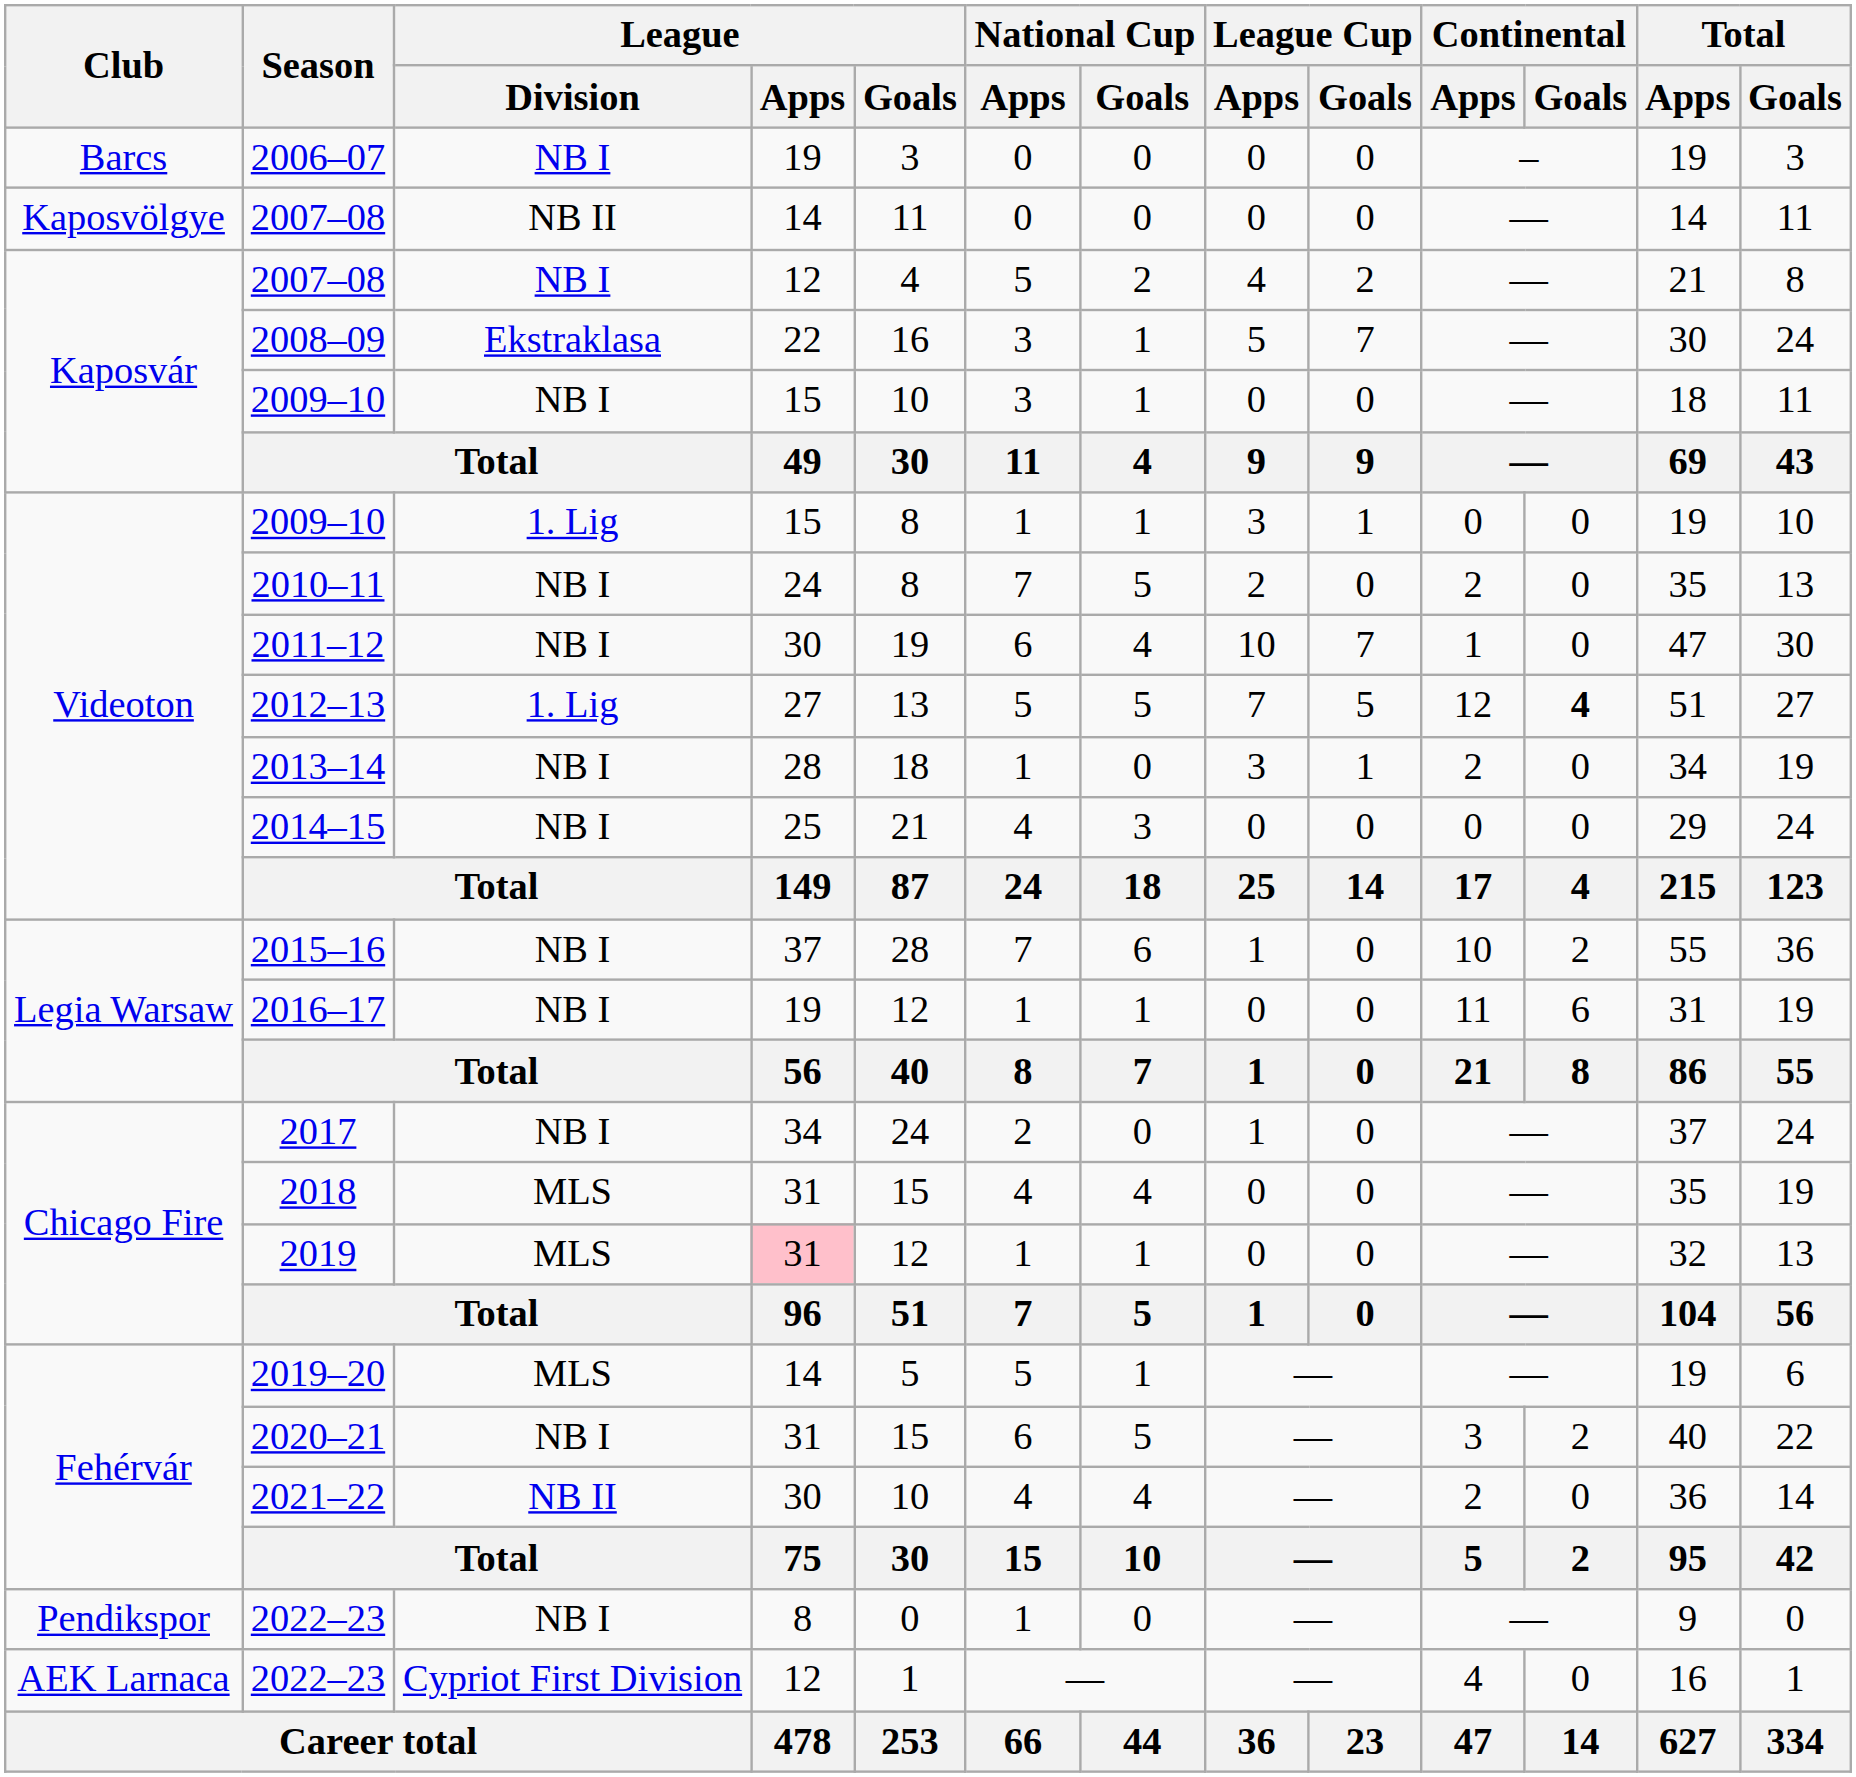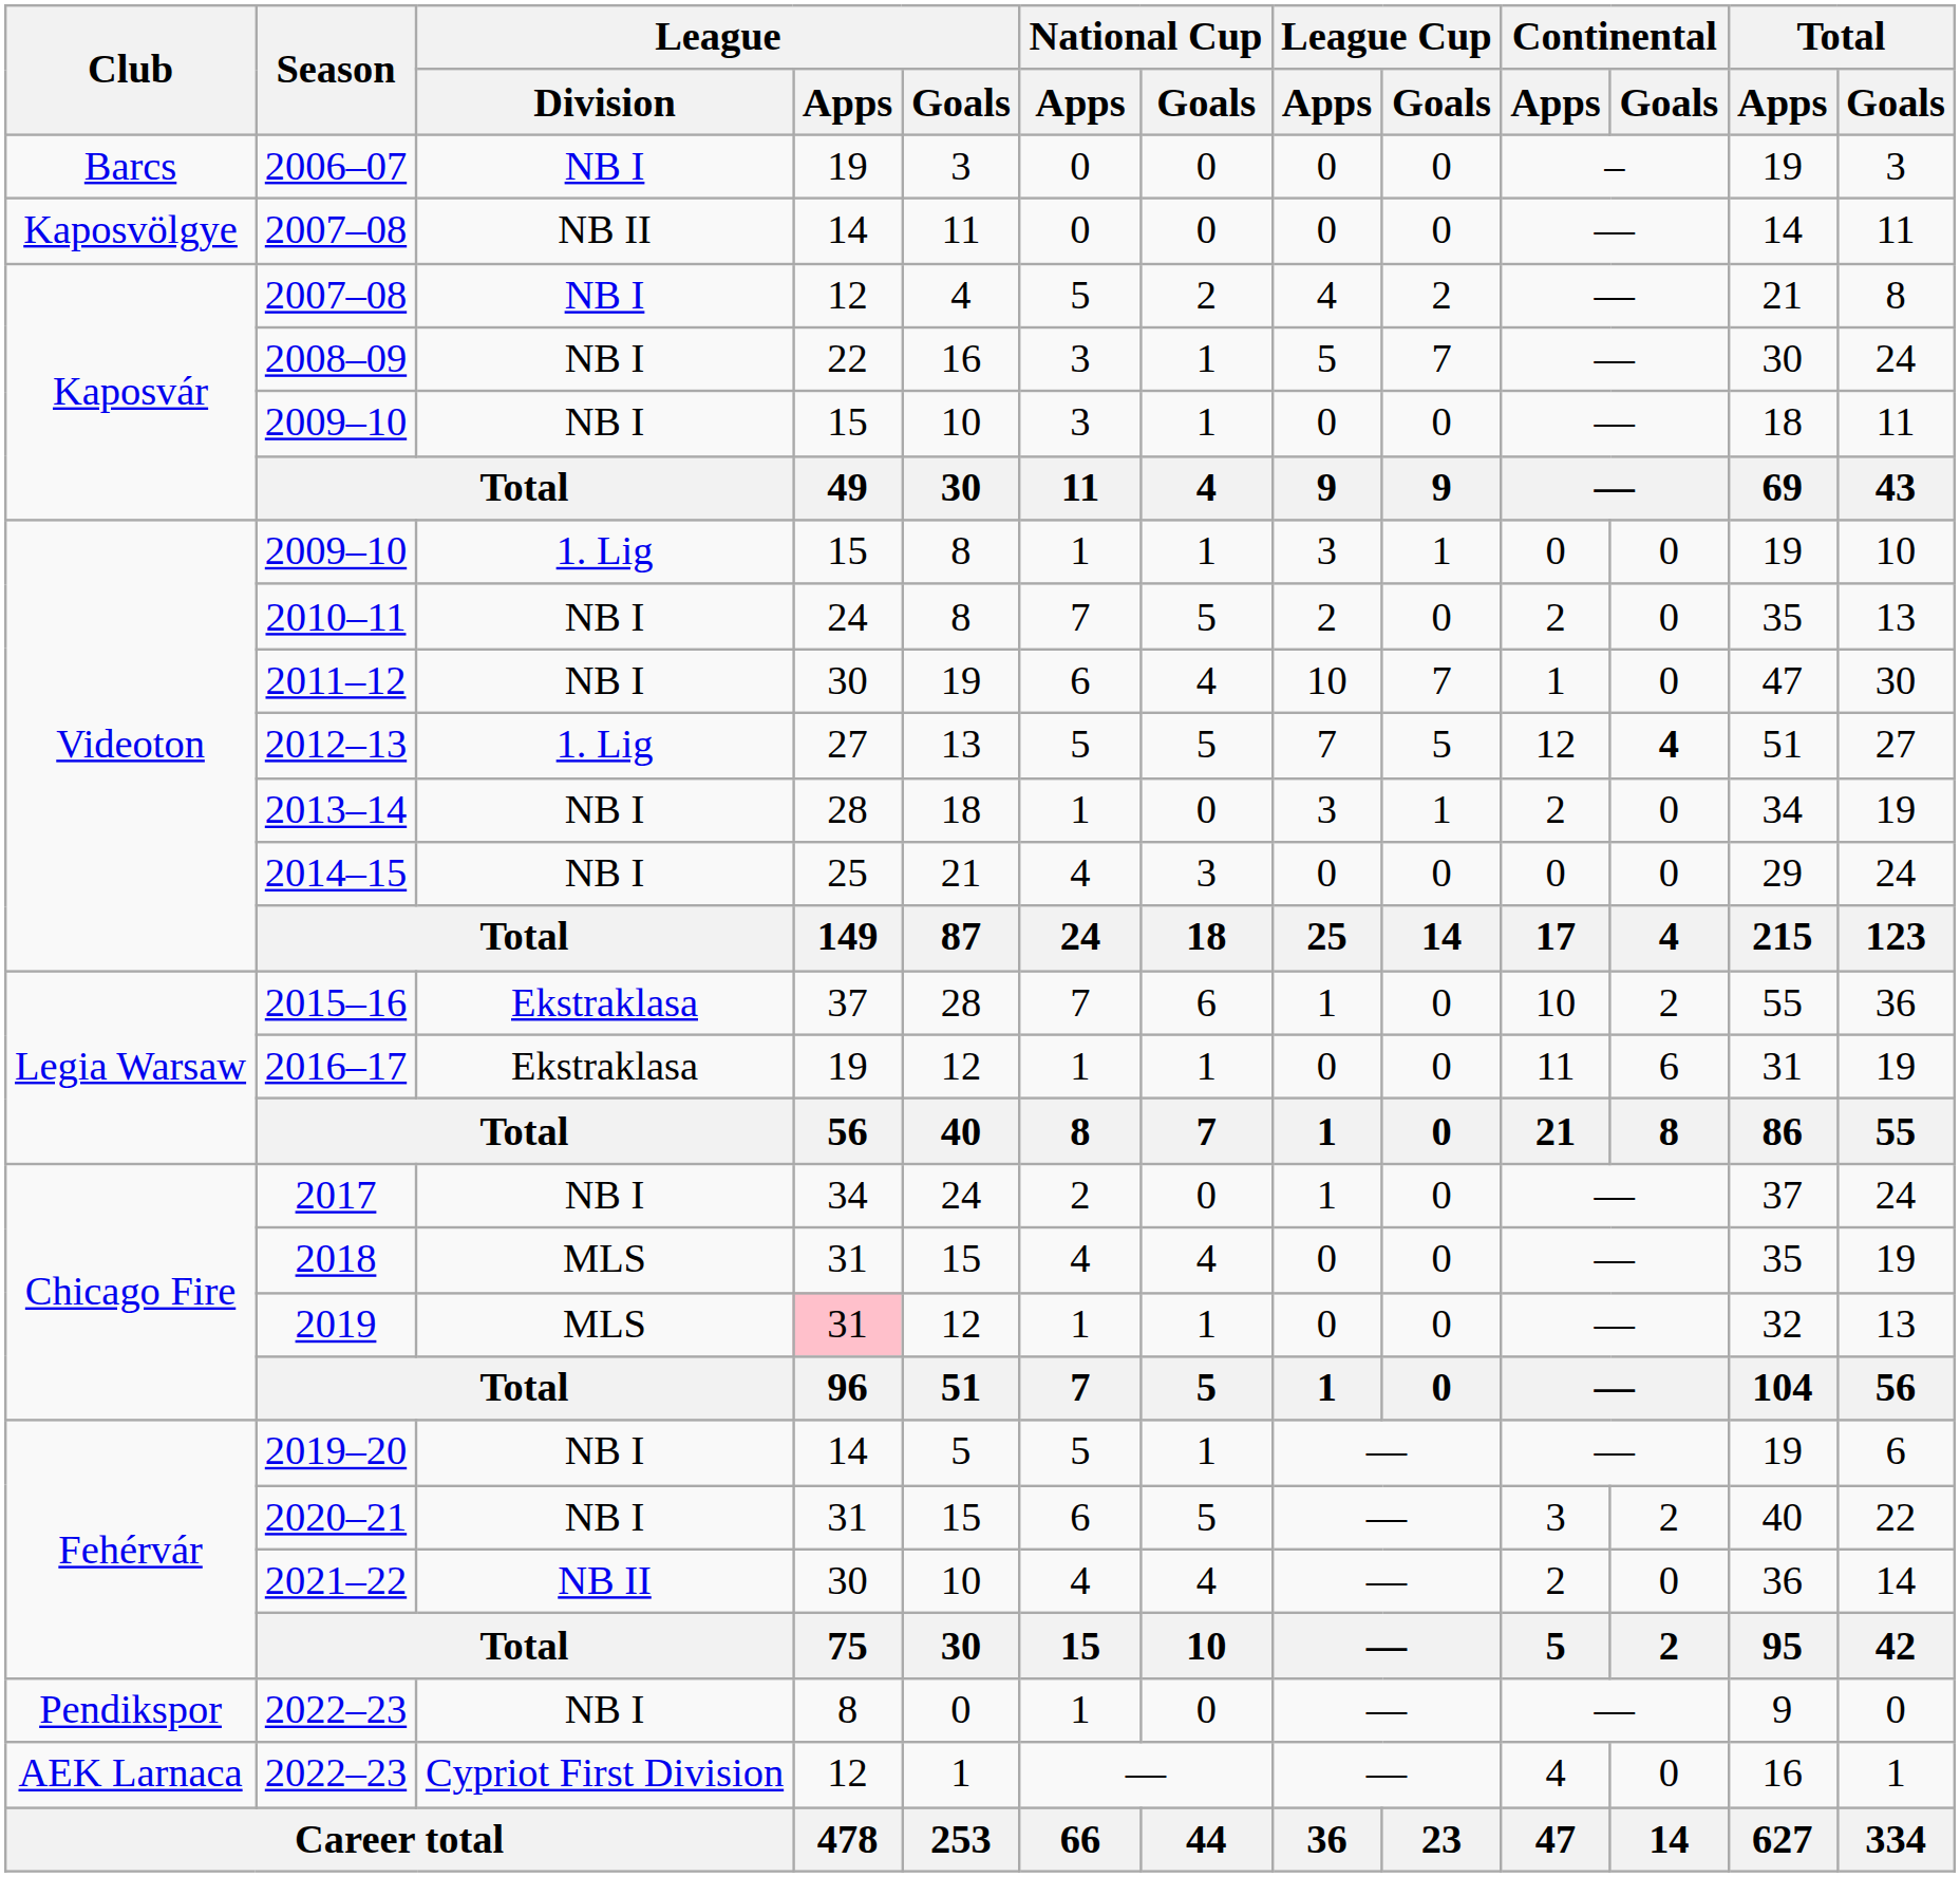2008–09 | League / Division: Ekstraklasa -> NB I
2015–16 | League / Division: NB I -> Ekstraklasa
2016–17 | League / Division: NB I -> Ekstraklasa
2019–20 | League / Division: MLS -> NB I
